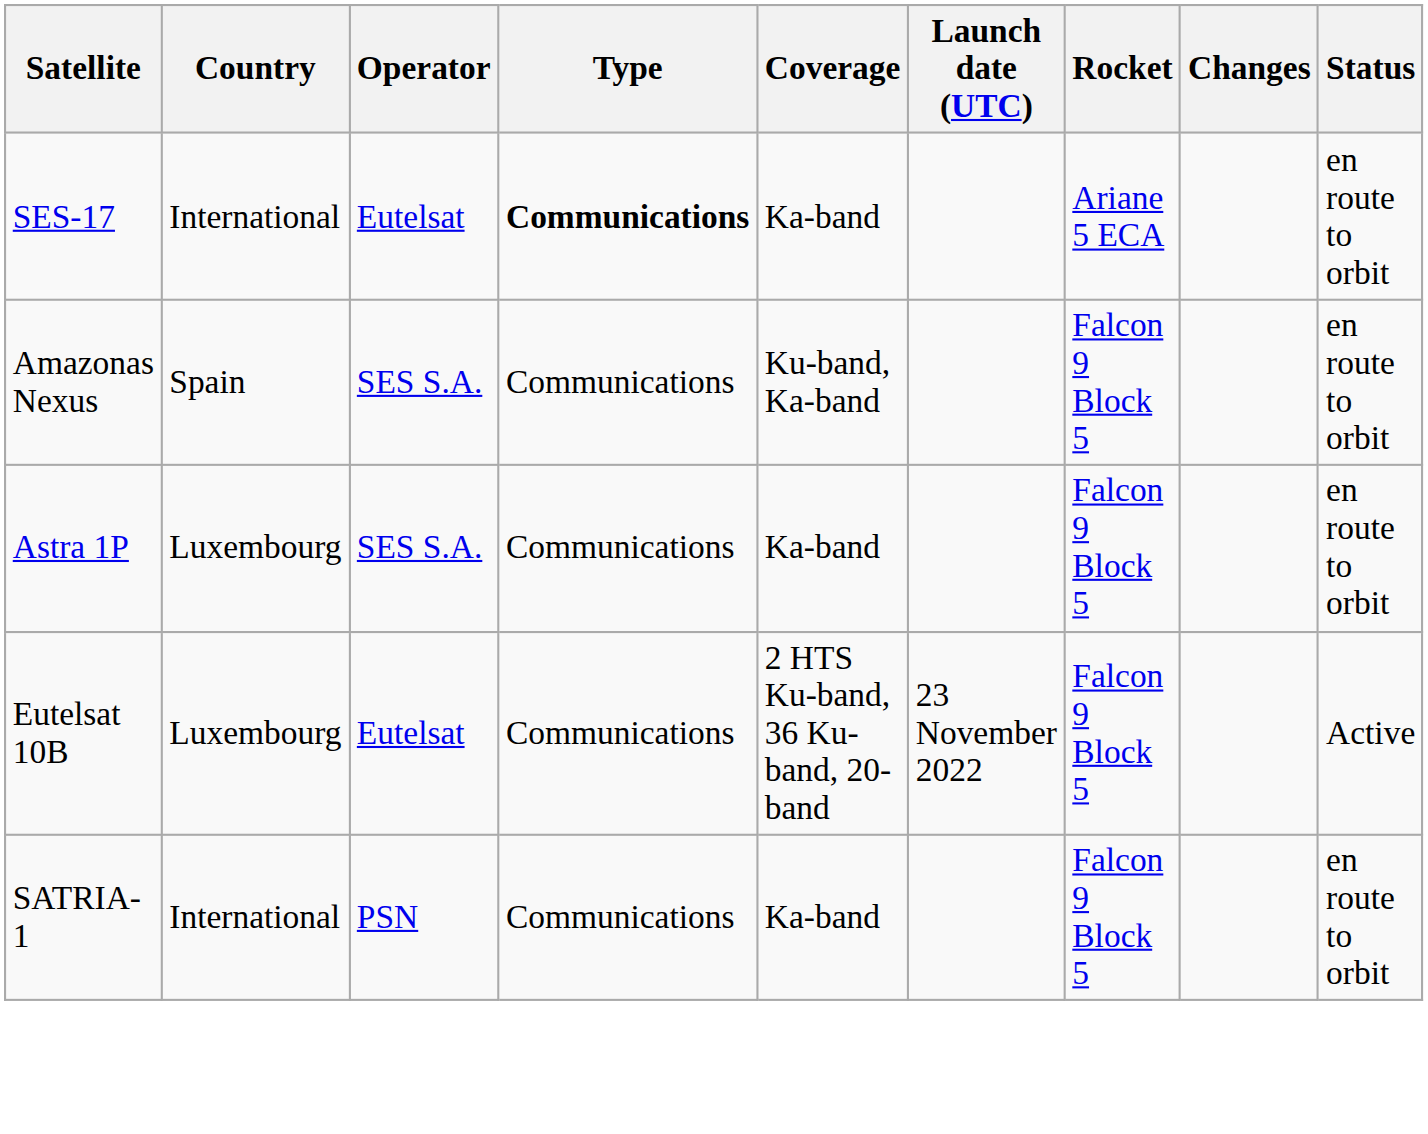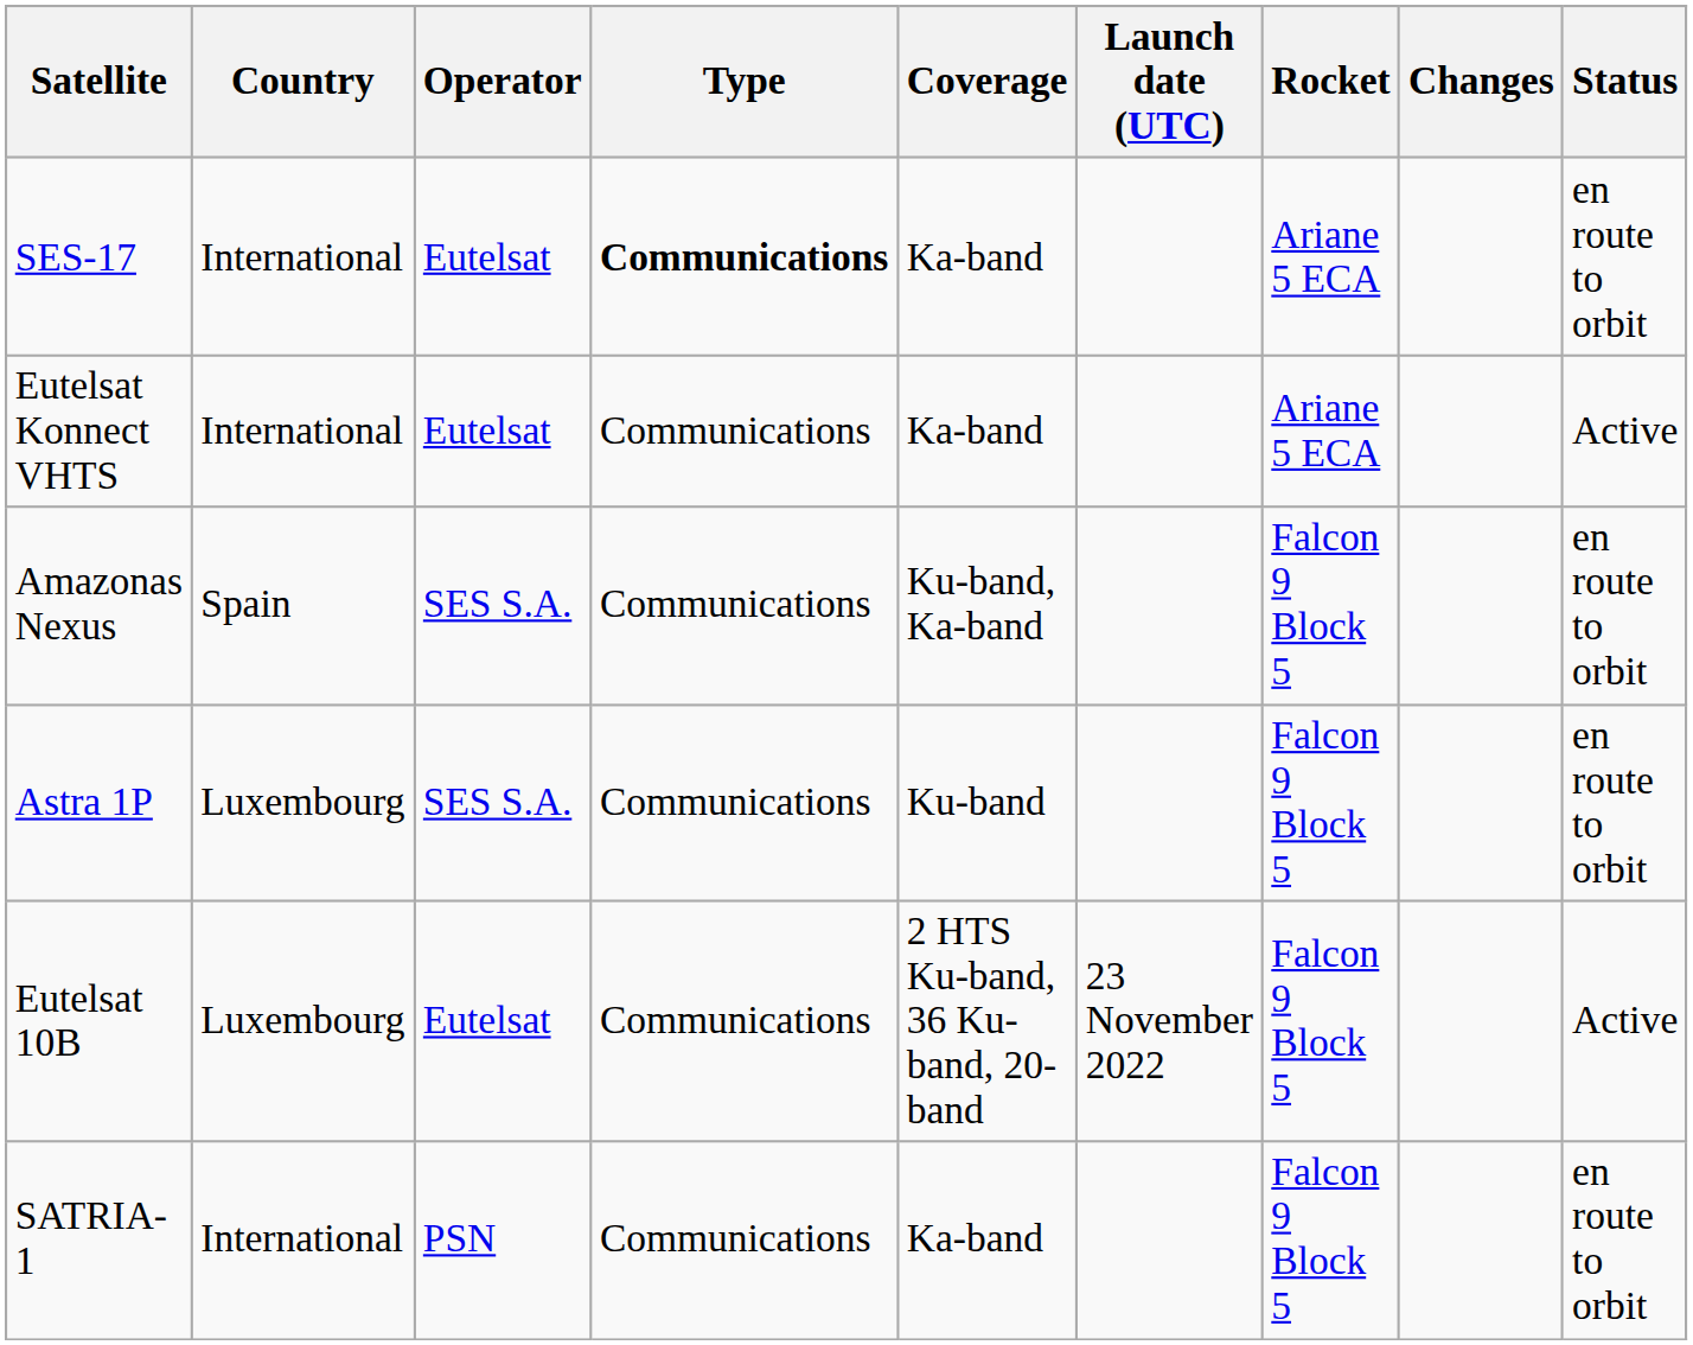+ row: Eutelsat Konnect VHTS | International | Eutelsat | Communications | Ka-band | Ariane 5 ECA | Active
Astra 1P | Coverage: Ka-band -> Ku-band
